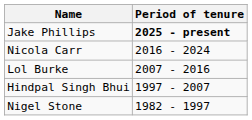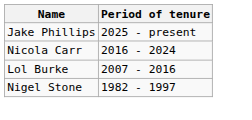Jake Phillips | Period of tenure: bold -> normal
- row: Hindpal Singh Bhui | 1997 - 2007
